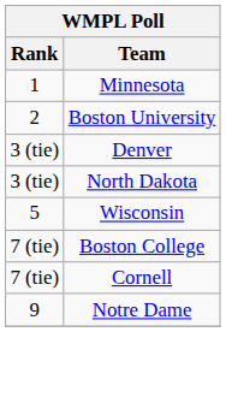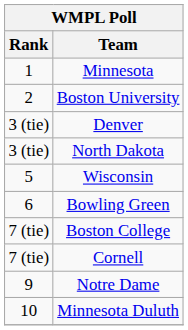+ row: 6 | Bowling Green
+ row: 10 | Minnesota Duluth
